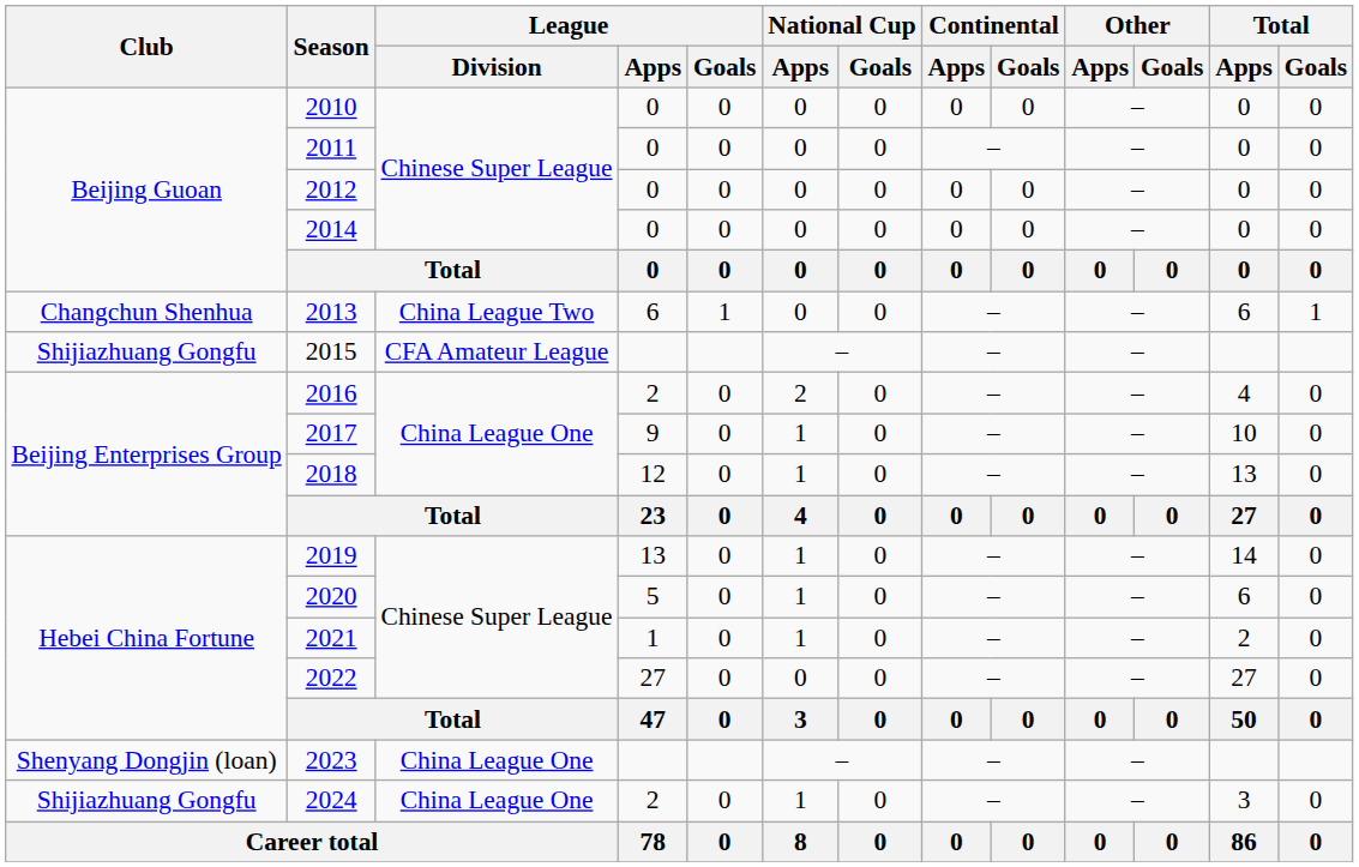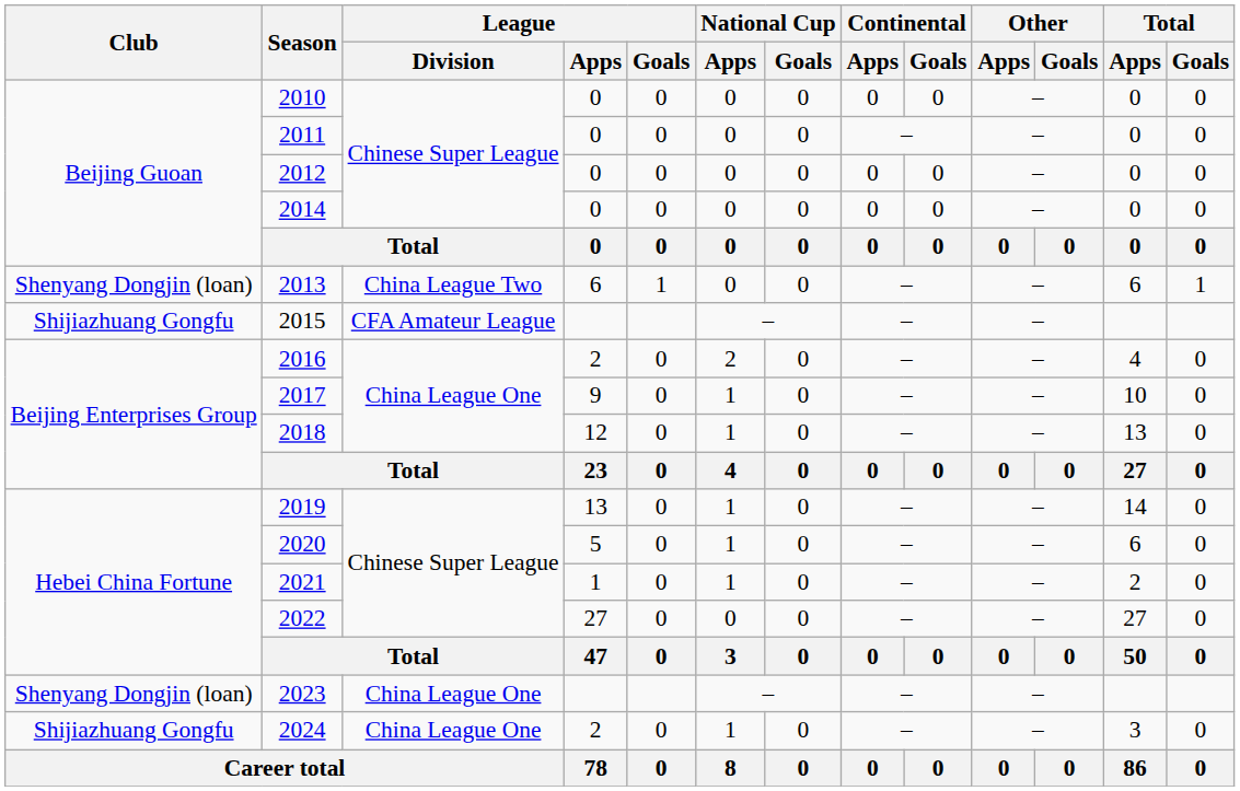2013 | Club: Changchun Shenhua -> Shenyang Dongjin (loan)
